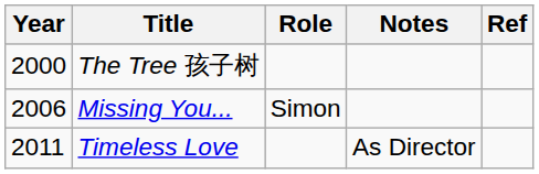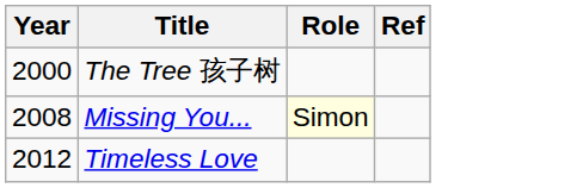- column: Notes | As Director
Missing You... | Year: 2006 -> 2008
Missing You... | Role: no background -> lightyellow background
Timeless Love | Year: 2011 -> 2012
